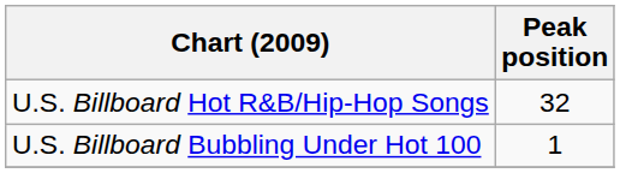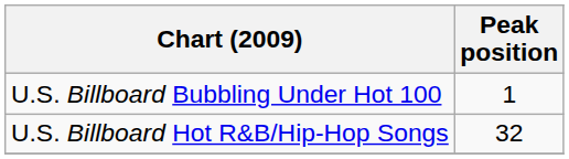rows swapped: U.S. Billboard Bubbling Under Hot 100 <-> U.S. Billboard Hot R&B/Hip-Hop Songs
